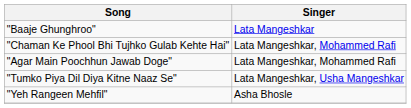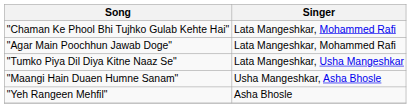- row: "Baaje Ghunghroo" | Lata Mangeshkar
+ row: "Maangi Hain Duaen Humne Sanam" | Usha Mangeshkar, Asha Bhosle
